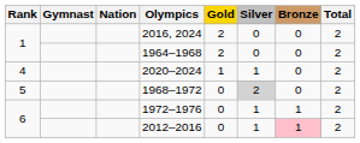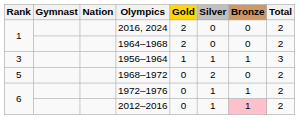+ row: 3 | 1956–1964 | 1 | 1 | 1 | 3
- row: 4 | 2020–2024 | 1 | 1 | 0 | 2
1968–1972 | Silver: lightgrey background -> no background
